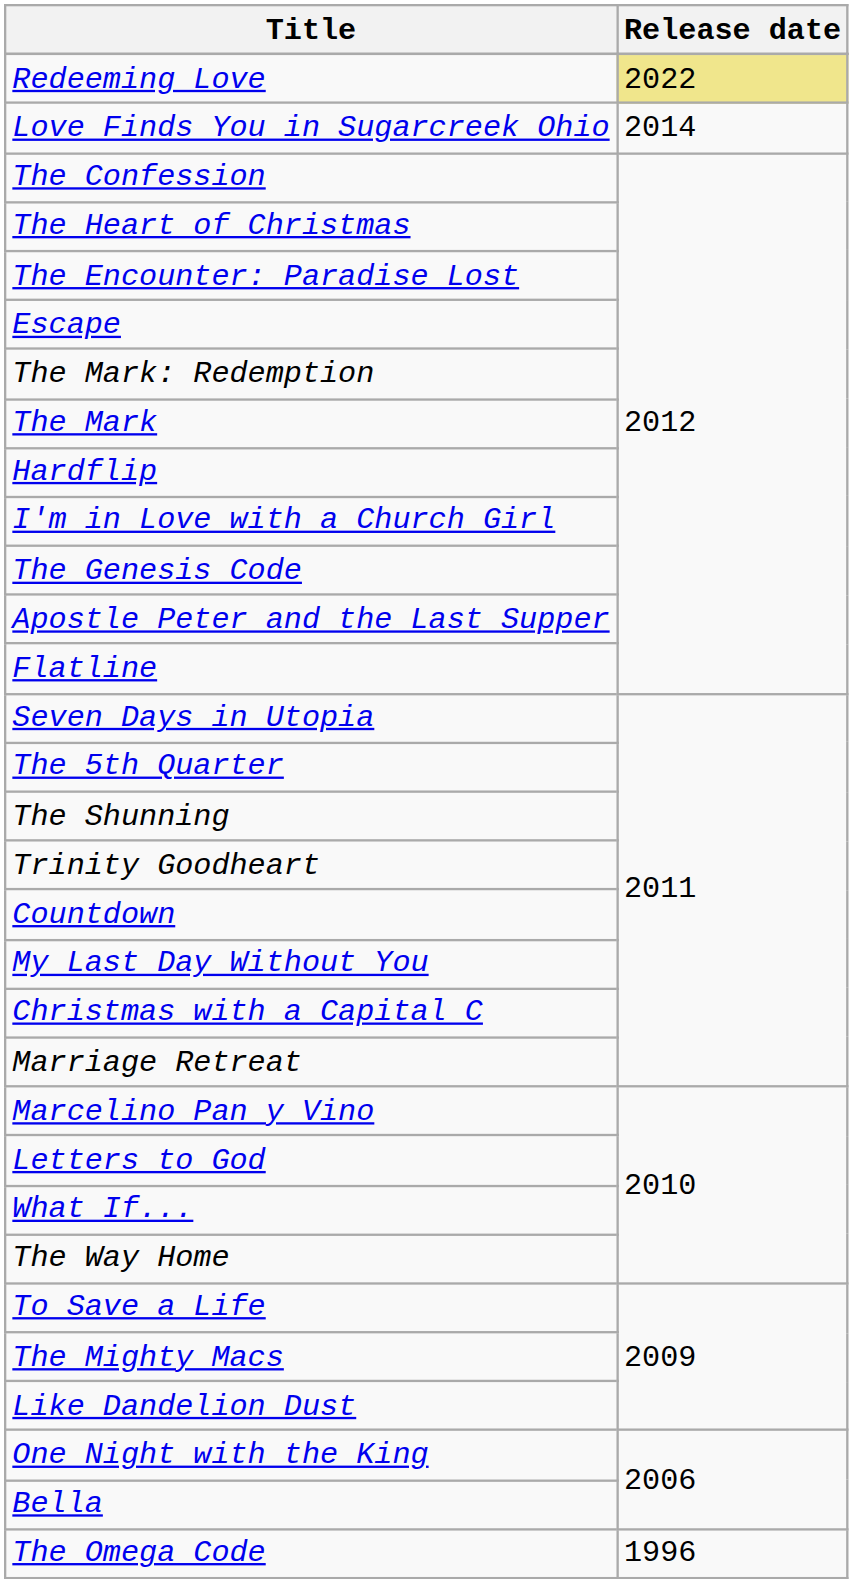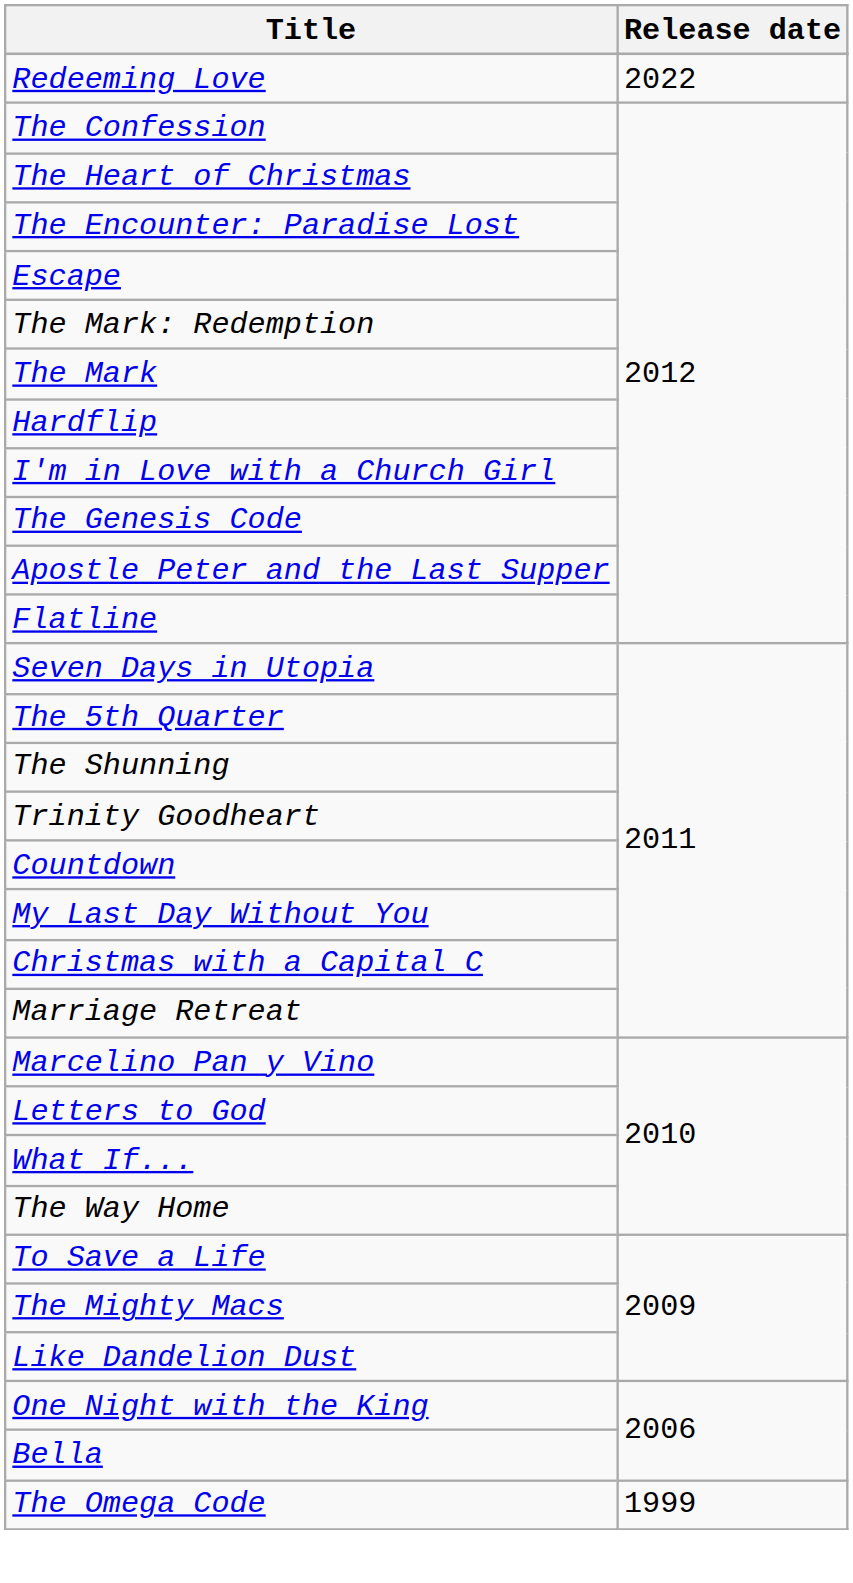Redeeming Love | Release date: khaki background -> no background
- row: Love Finds You in Sugarcreek Ohio | 2014
The Omega Code | Release date: 1996 -> 1999
